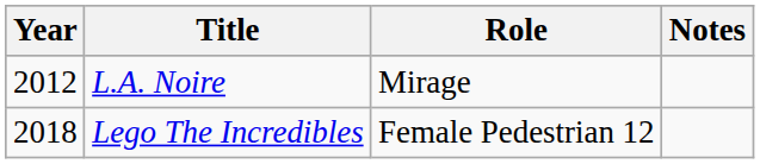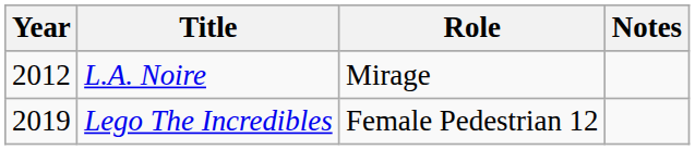Lego The Incredibles | Year: 2018 -> 2019
